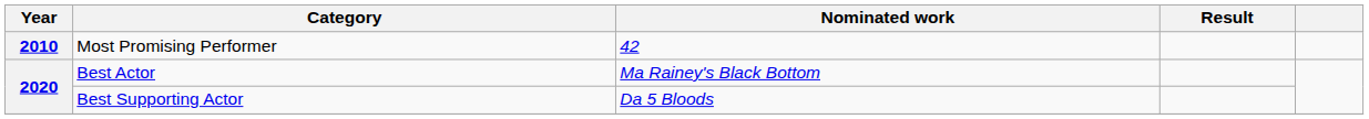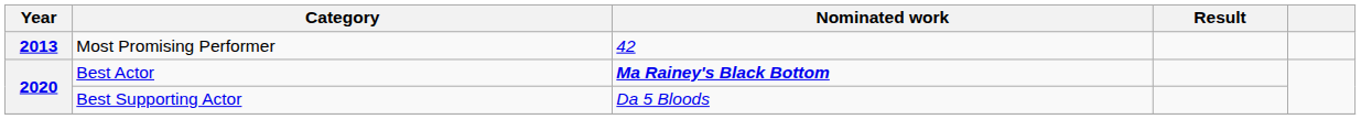Most Promising Performer | Year: 2010 -> 2013
Best Actor | Nominated work: normal -> bold
